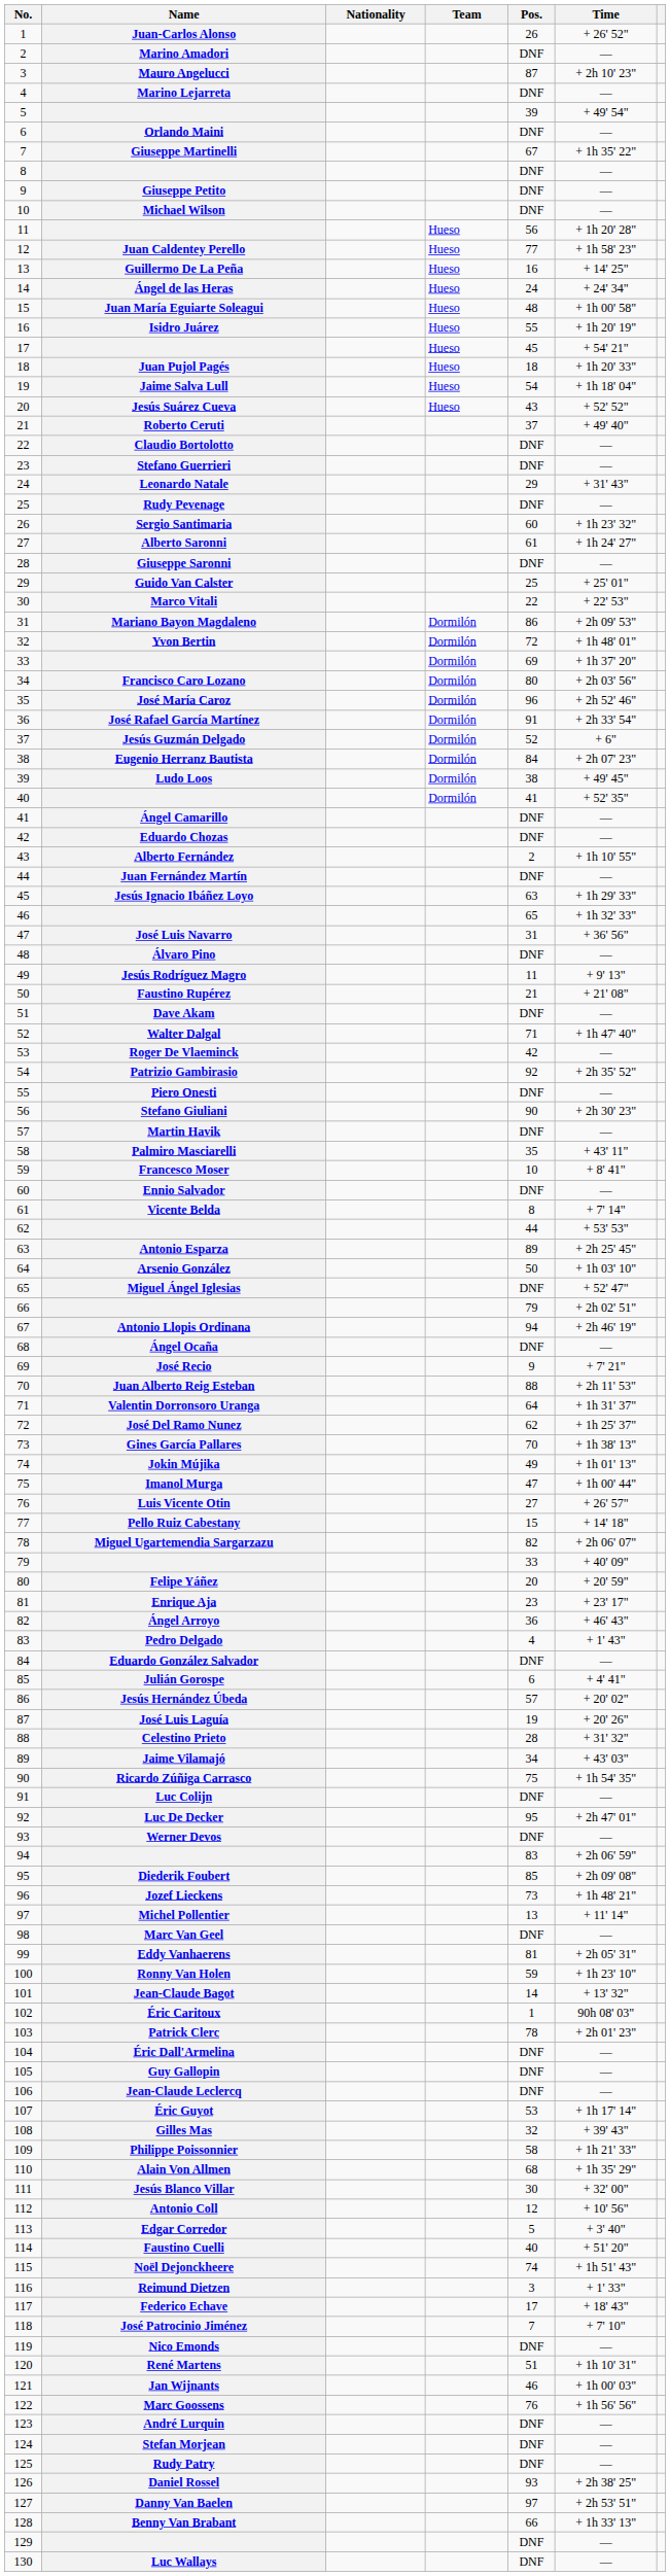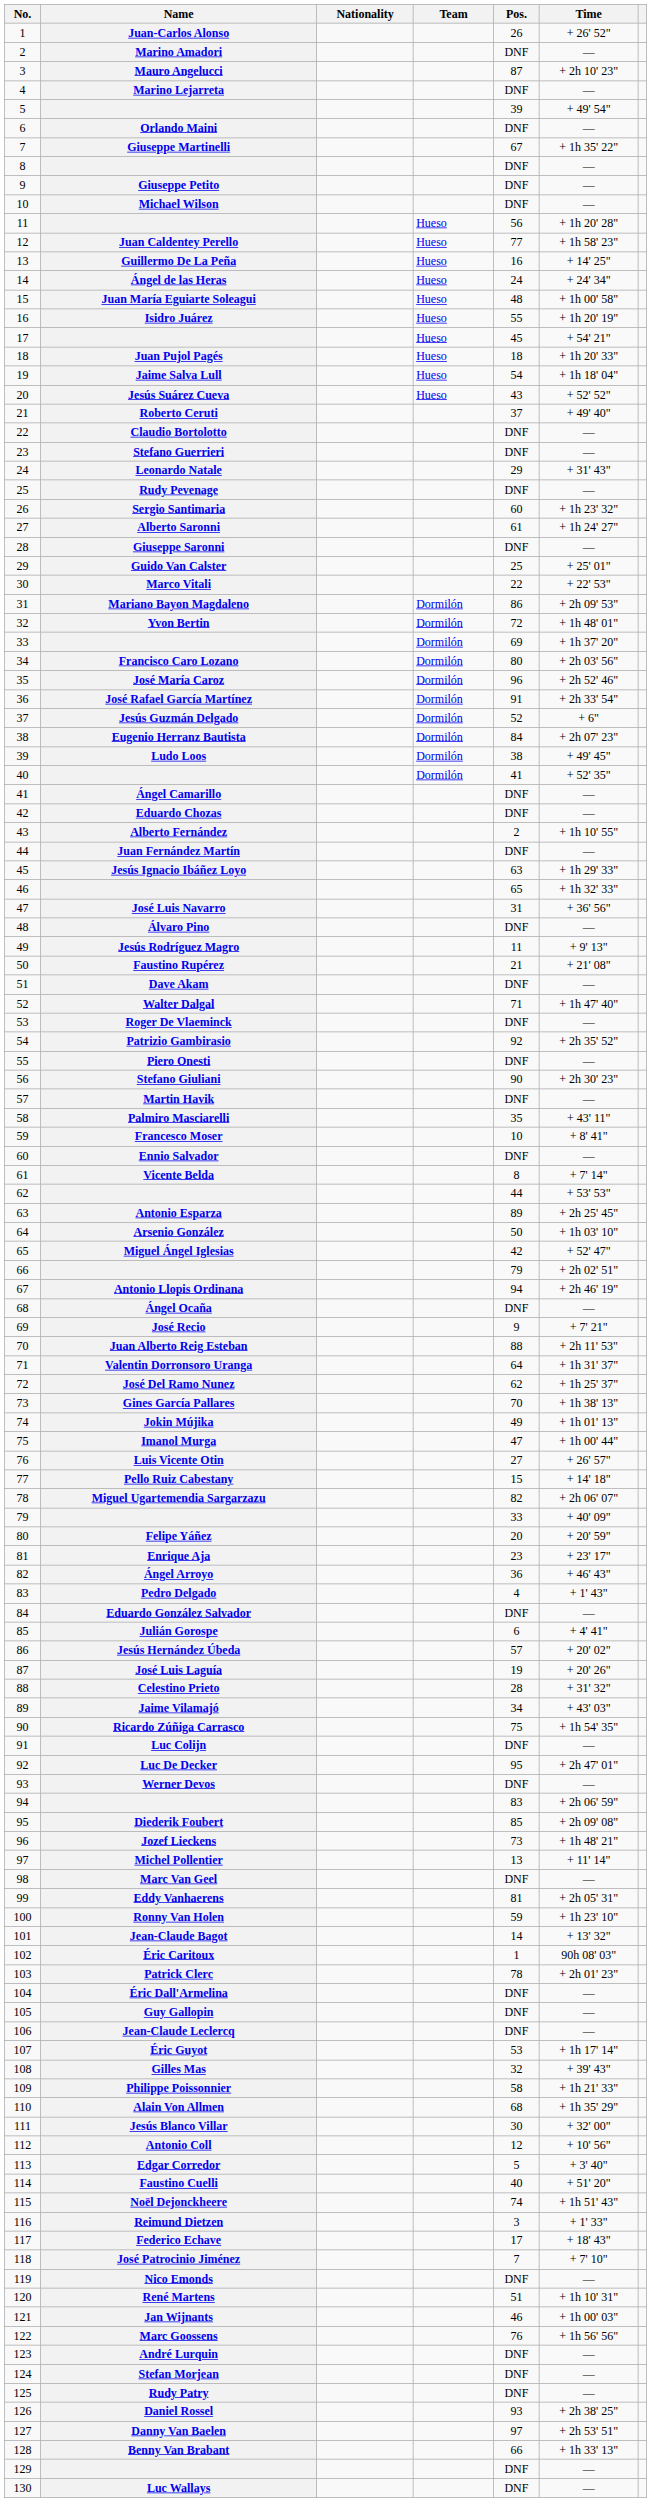Roger De Vlaeminck | Pos.: 42 -> DNF
Miguel Ángel Iglesias | Pos.: DNF -> 42
